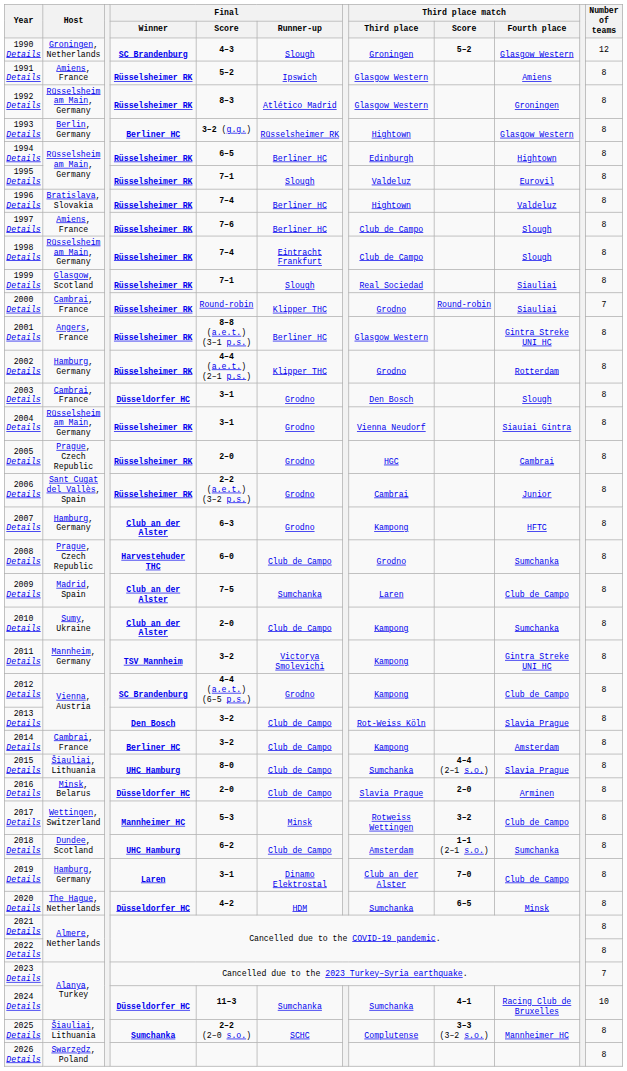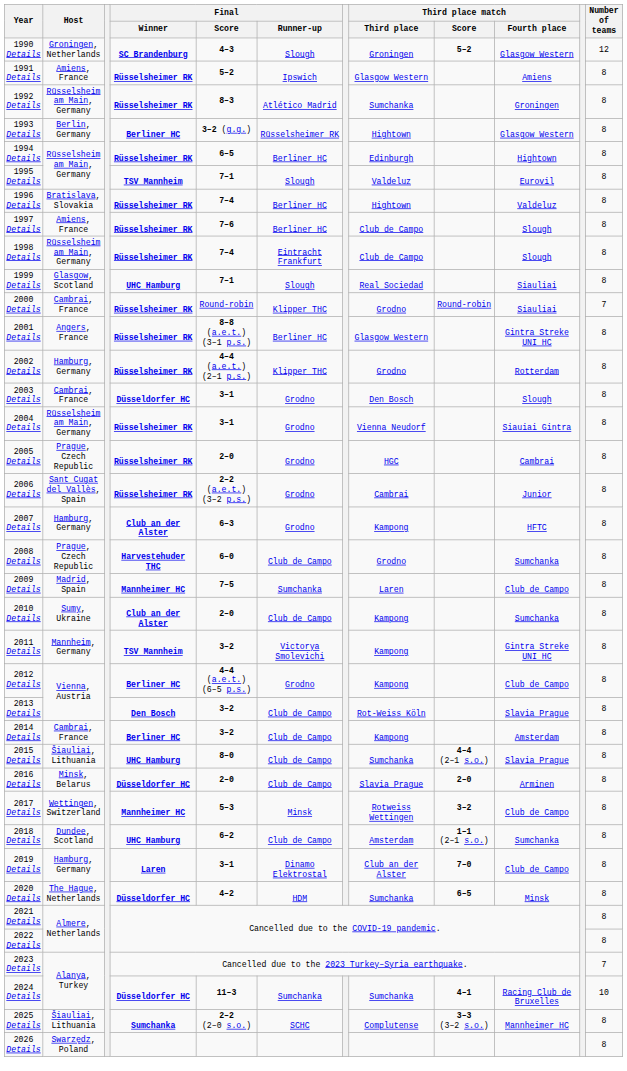1992 Details | Third place match / Third place: Glasgow Western -> Sumchanka
1995 Details | Final / Winner: Rüsselsheimer RK -> TSV Mannheim
1999 Details | Final / Winner: Rüsselsheimer RK -> UHC Hamburg
2009 Details | Final / Winner: Club an der Alster -> Mannheimer HC
2012 Details | Final / Winner: SC Brandenburg -> Berliner HC
